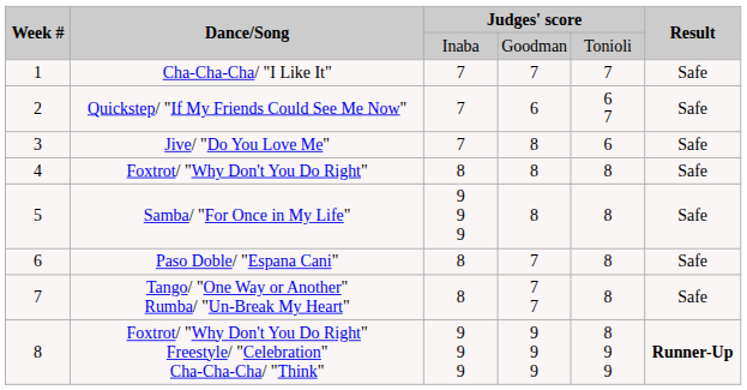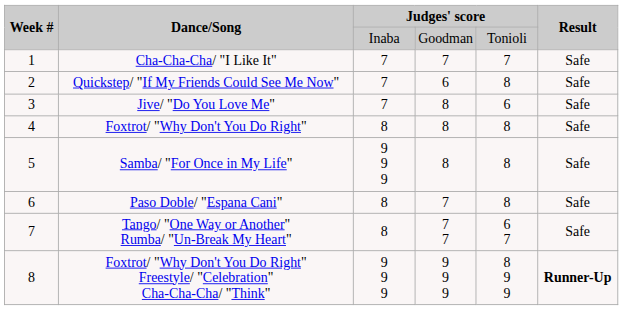Quickstep/ "If My Friends Could See Me Now" | column 5: 6 7 -> 8
Tango/ "One Way or Another" Rumba/ "Un-Break My Heart" | column 5: 8 -> 6 7
